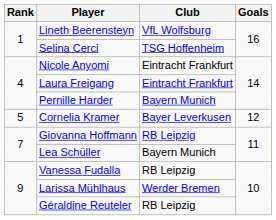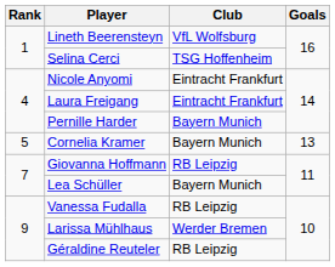Cornelia Kramer | Club: Bayer Leverkusen -> Bayern Munich
Cornelia Kramer | Goals: 12 -> 13
